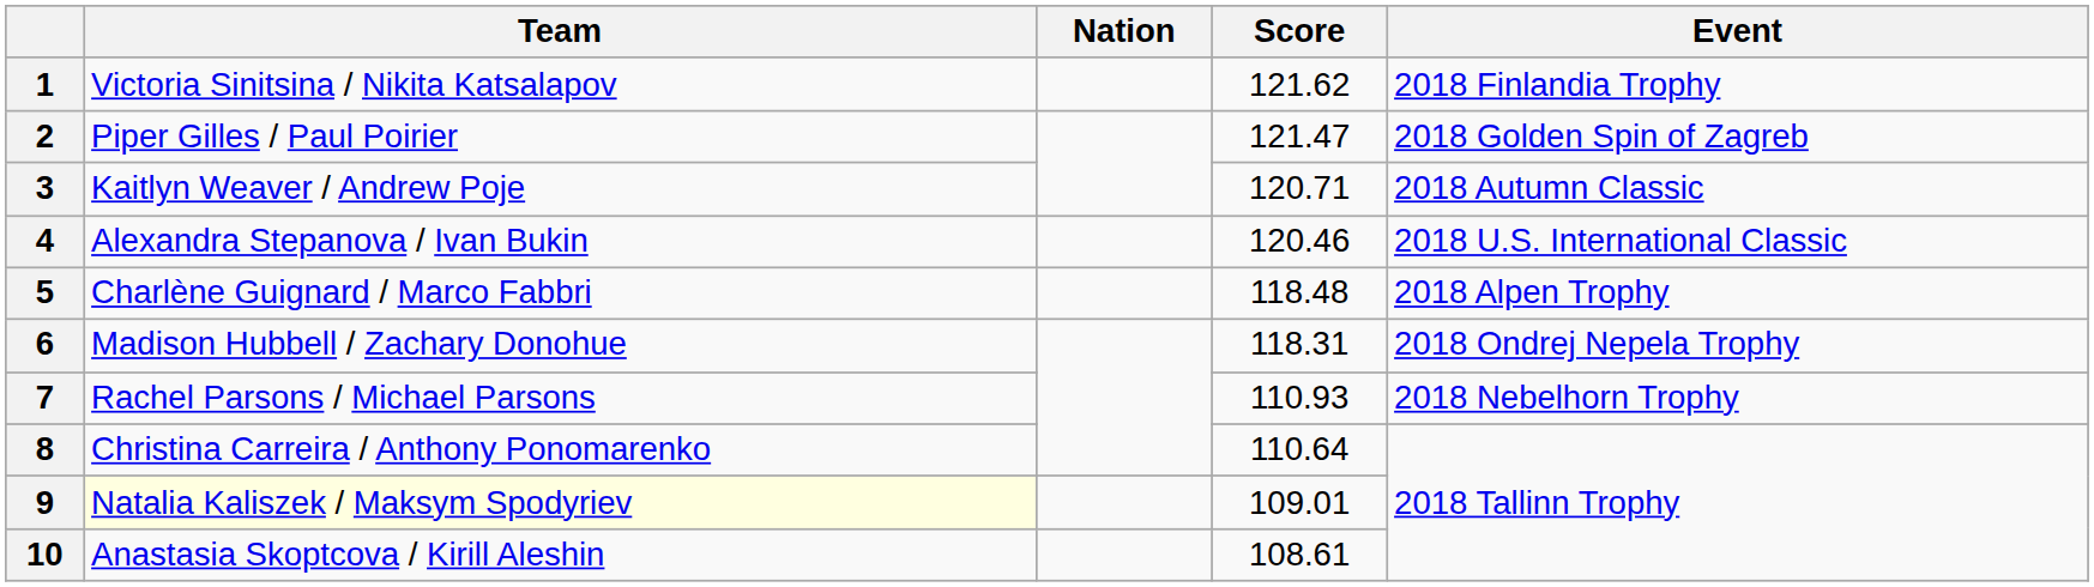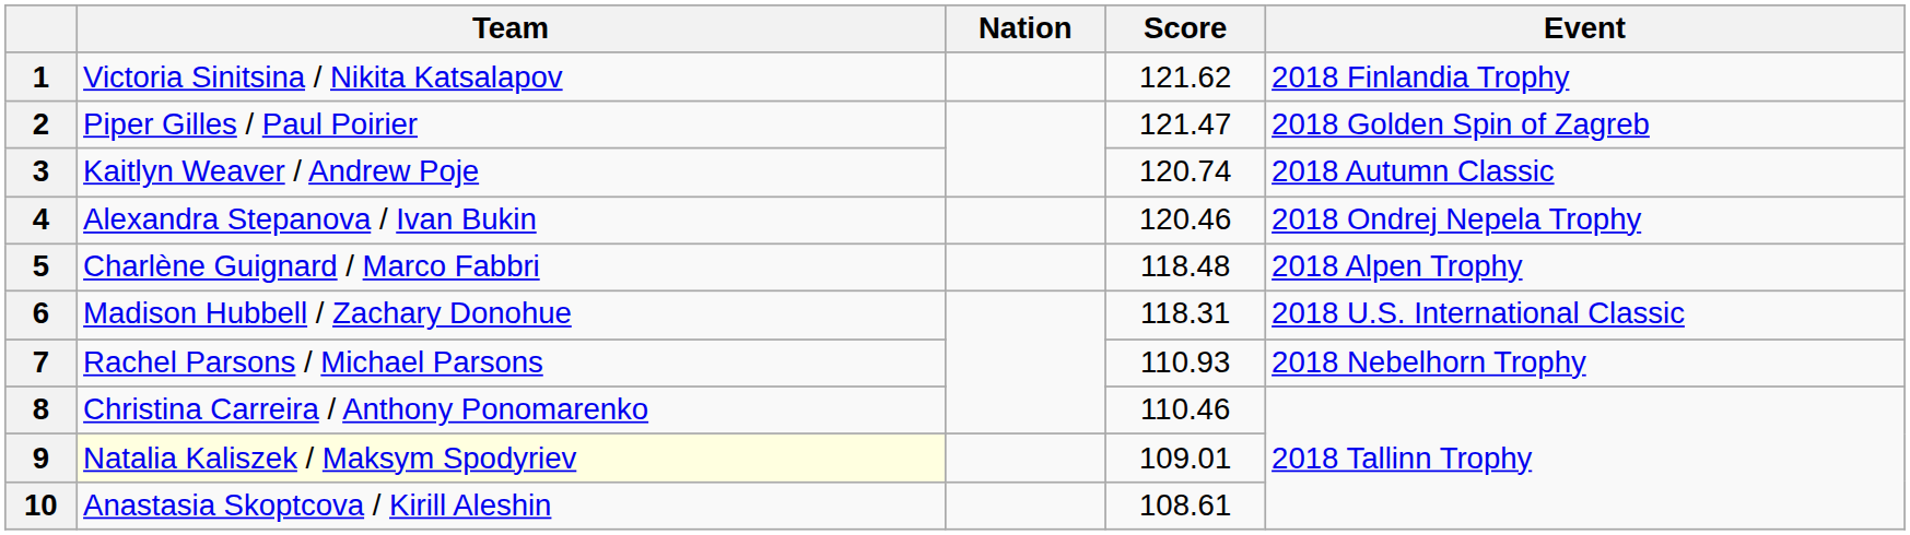3 | Score: 120.71 -> 120.74
4 | Event: 2018 U.S. International Classic -> 2018 Ondrej Nepela Trophy
6 | Event: 2018 Ondrej Nepela Trophy -> 2018 U.S. International Classic
8 | Score: 110.64 -> 110.46
